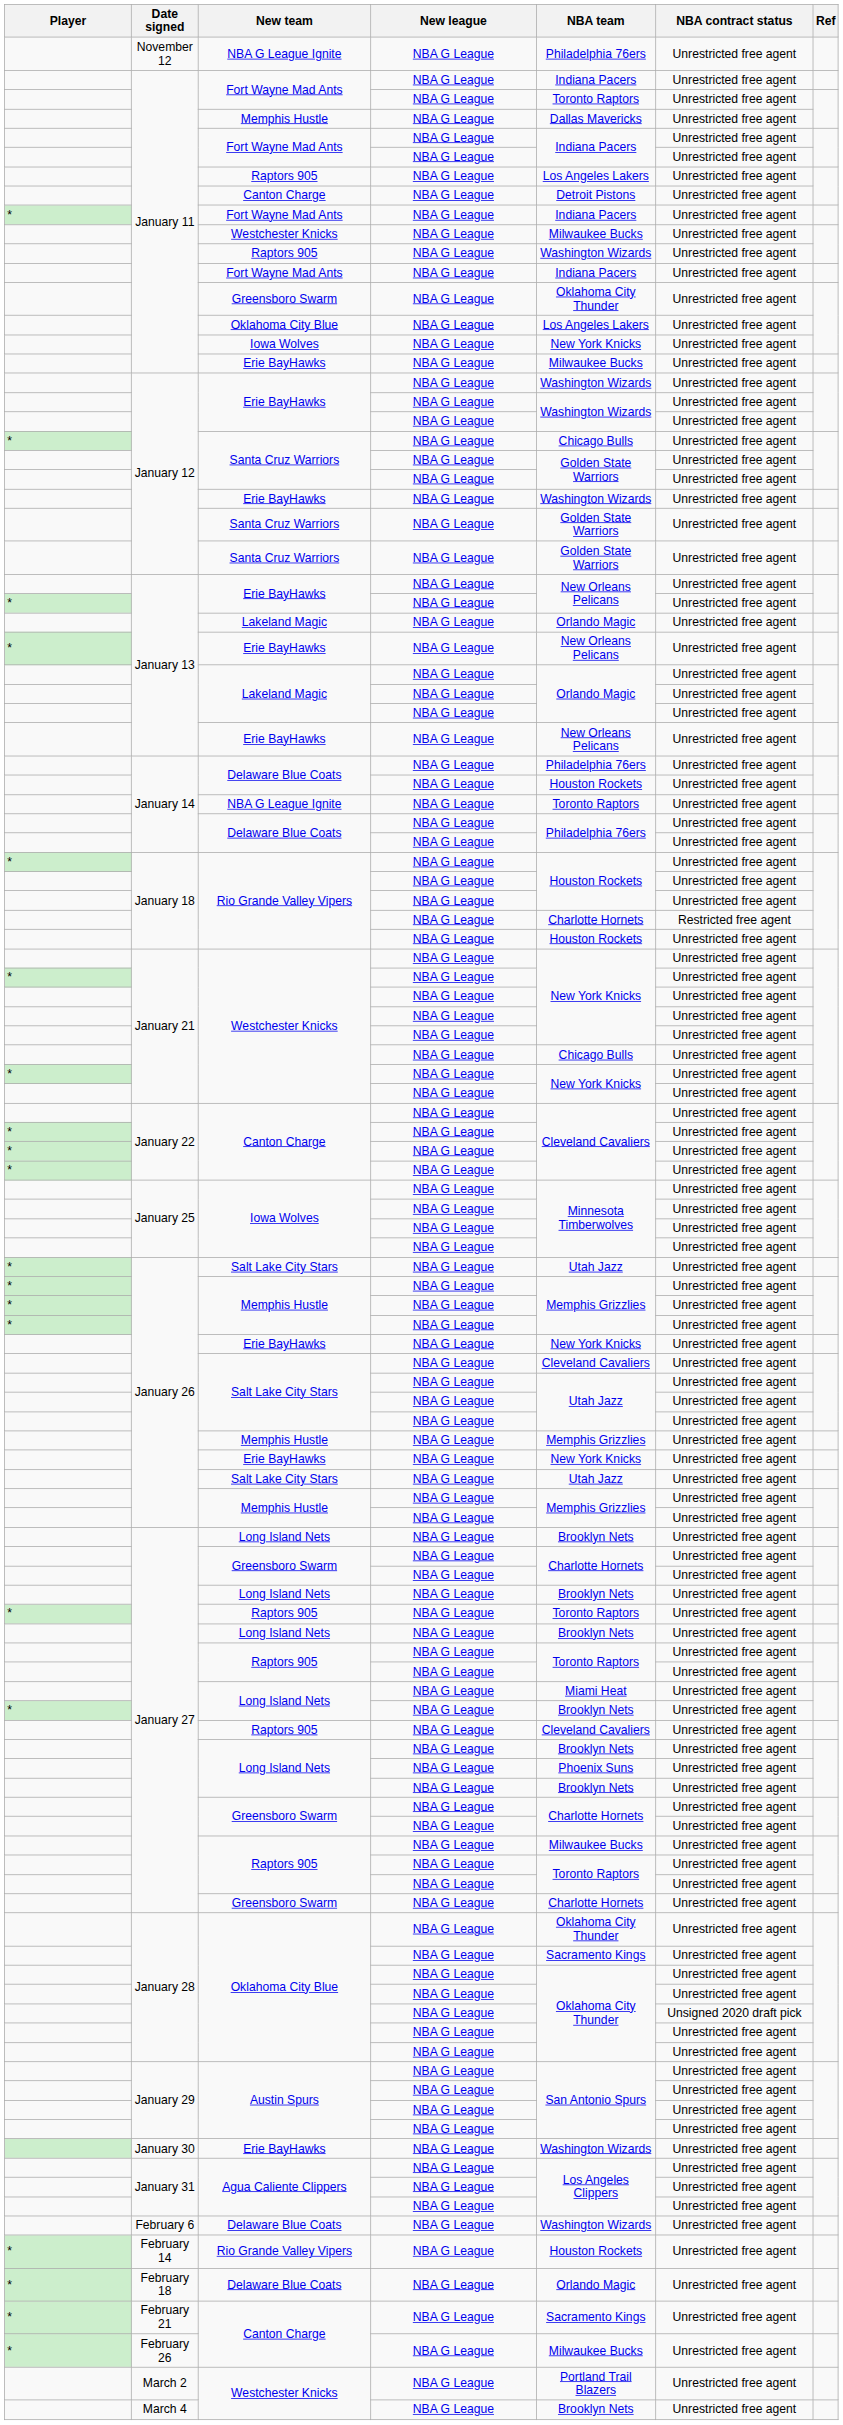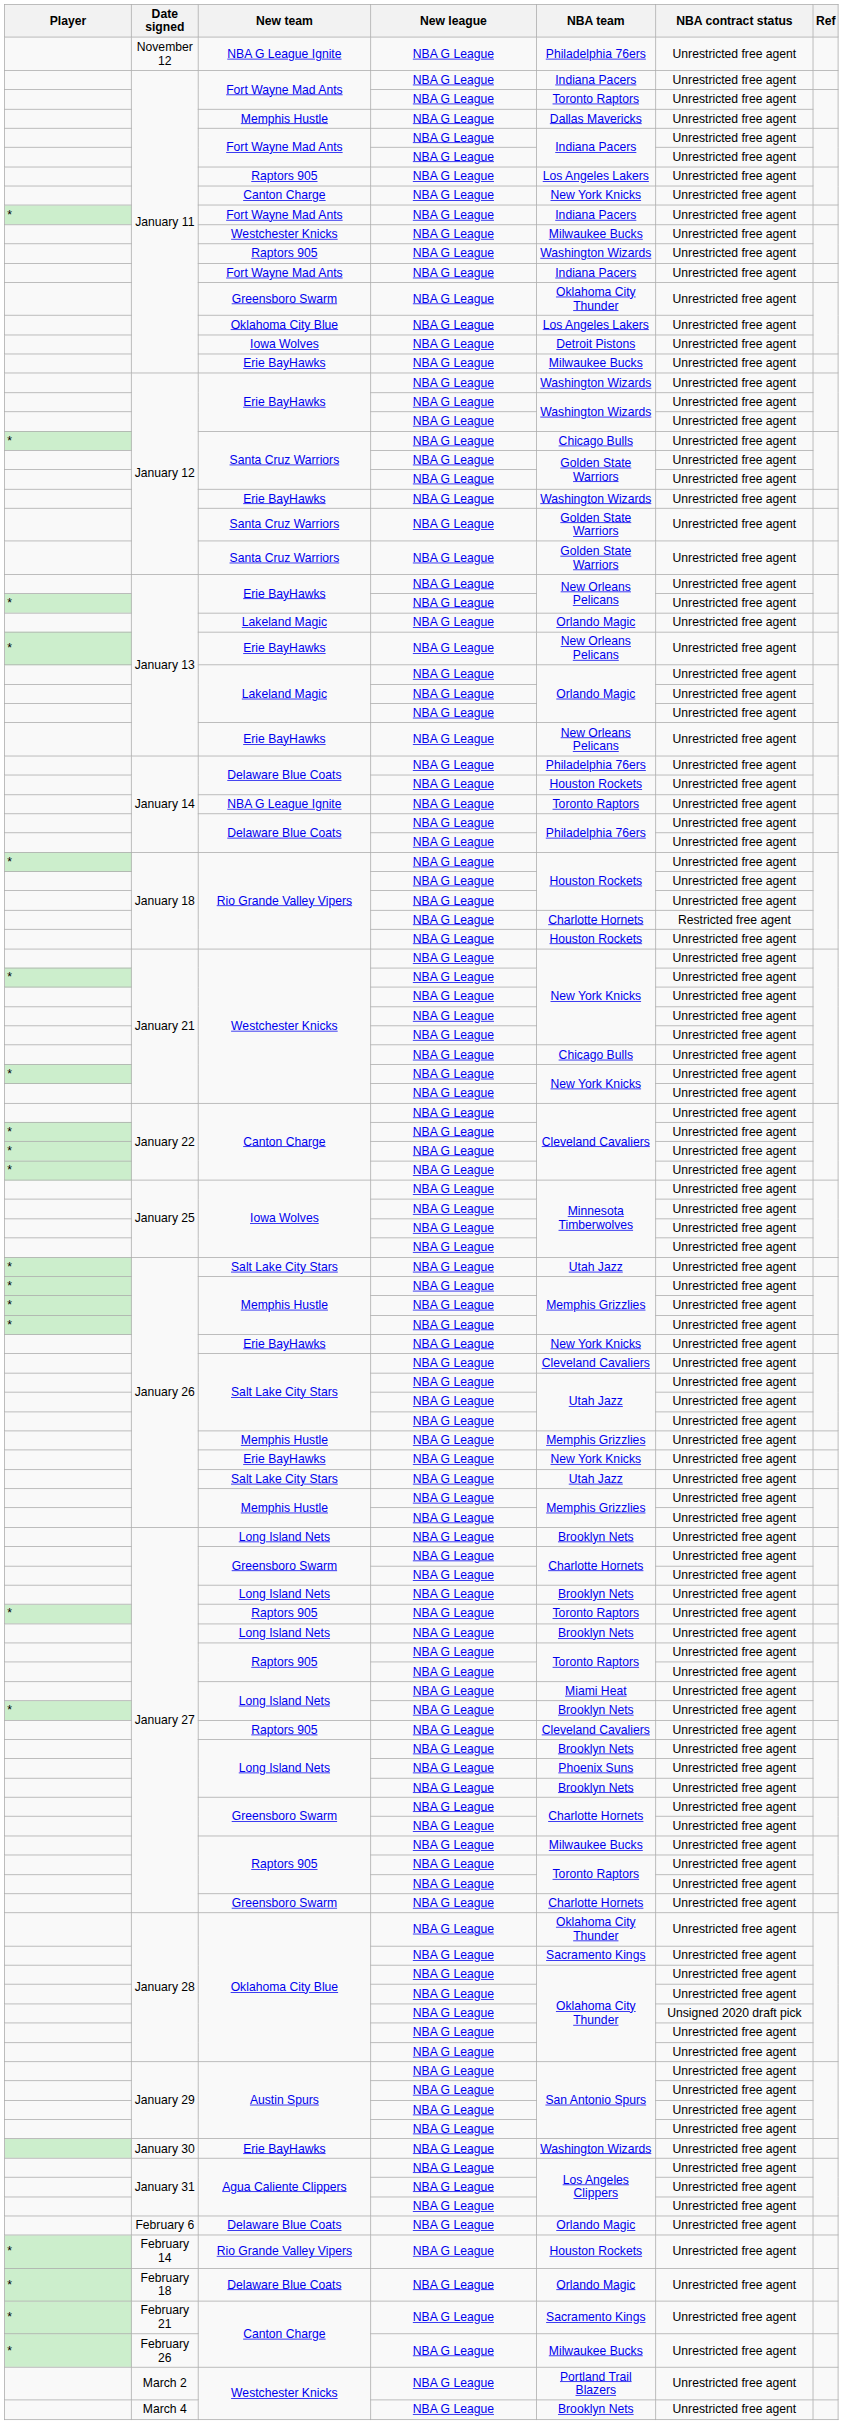January 11 / Canton Charge | NBA team: Detroit Pistons -> New York Knicks
January 11 / Iowa Wolves | NBA team: New York Knicks -> Detroit Pistons
February 6 | NBA team: Washington Wizards -> Orlando Magic
